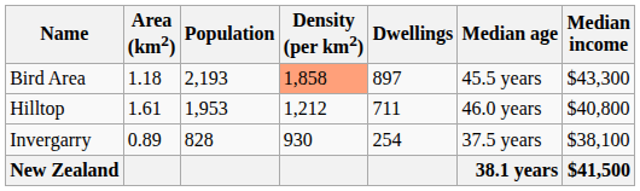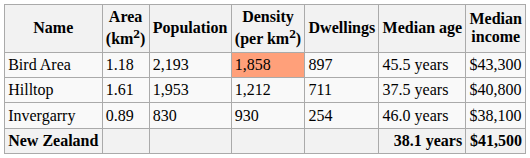Hilltop | Median age: 46.0 years -> 37.5 years
Invergarry | Population: 828 -> 830
Invergarry | Median age: 37.5 years -> 46.0 years
